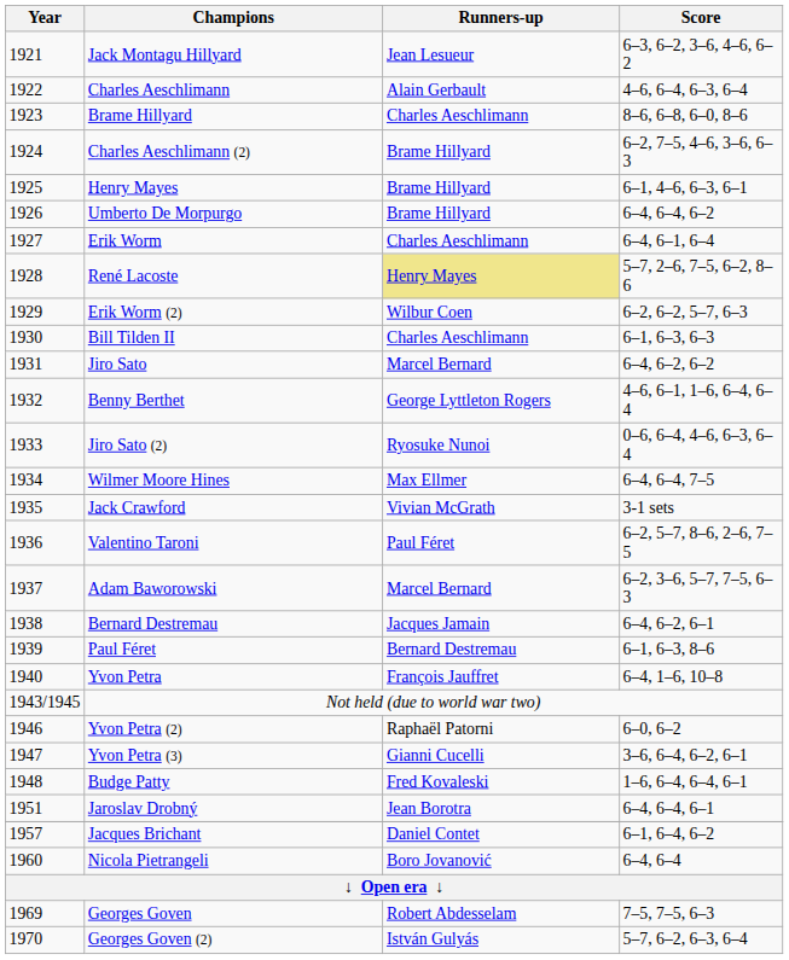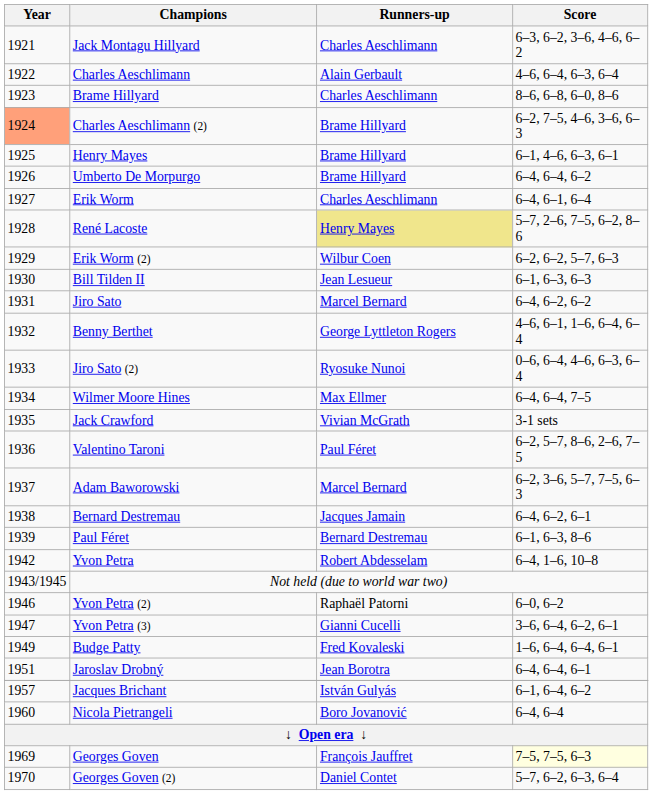Jack Montagu Hillyard | Runners-up: Jean Lesueur -> Charles Aeschlimann
Charles Aeschlimann (2) | Year: no background -> lightsalmon background
Bill Tilden II | Runners-up: Charles Aeschlimann -> Jean Lesueur
Yvon Petra | Year: 1940 -> 1942
Yvon Petra | Runners-up: François Jauffret -> Robert Abdesselam
Budge Patty | Year: 1948 -> 1949
Jacques Brichant | Runners-up: Daniel Contet -> István Gulyás
Georges Goven | Runners-up: Robert Abdesselam -> François Jauffret
Georges Goven | Score: no background -> lightyellow background
Georges Goven (2) | Runners-up: István Gulyás -> Daniel Contet
